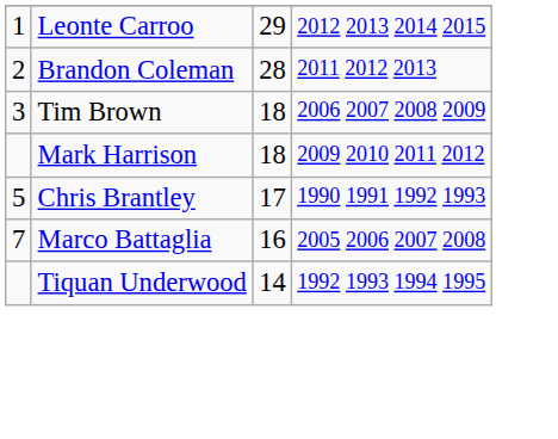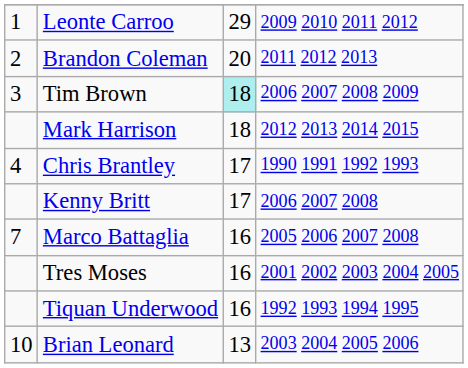Leonte Carroo | column 4: 2012 2013 2014 2015 -> 2009 2010 2011 2012
Brandon Coleman | column 3: 28 -> 20
Tim Brown | column 3: no background -> paleturquoise background
Mark Harrison | column 4: 2009 2010 2011 2012 -> 2012 2013 2014 2015
Chris Brantley | column 1: 5 -> 4
+ row: Kenny Britt | 17 | 2006 2007 2008
+ row: Tres Moses | 16 | 2001 2002 2003 2004 2005
Tiquan Underwood | column 3: 14 -> 16
+ row: 10 | Brian Leonard | 13 | 2003 2004 2005 2006
